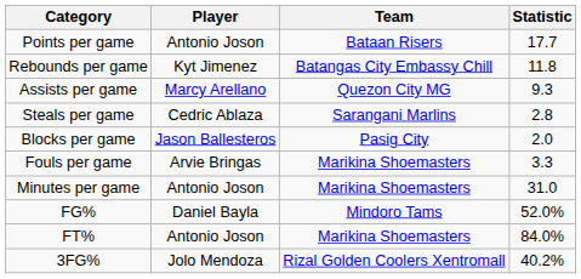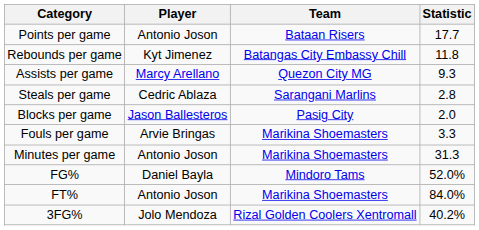Minutes per game | Statistic: 31.0 -> 31.3
